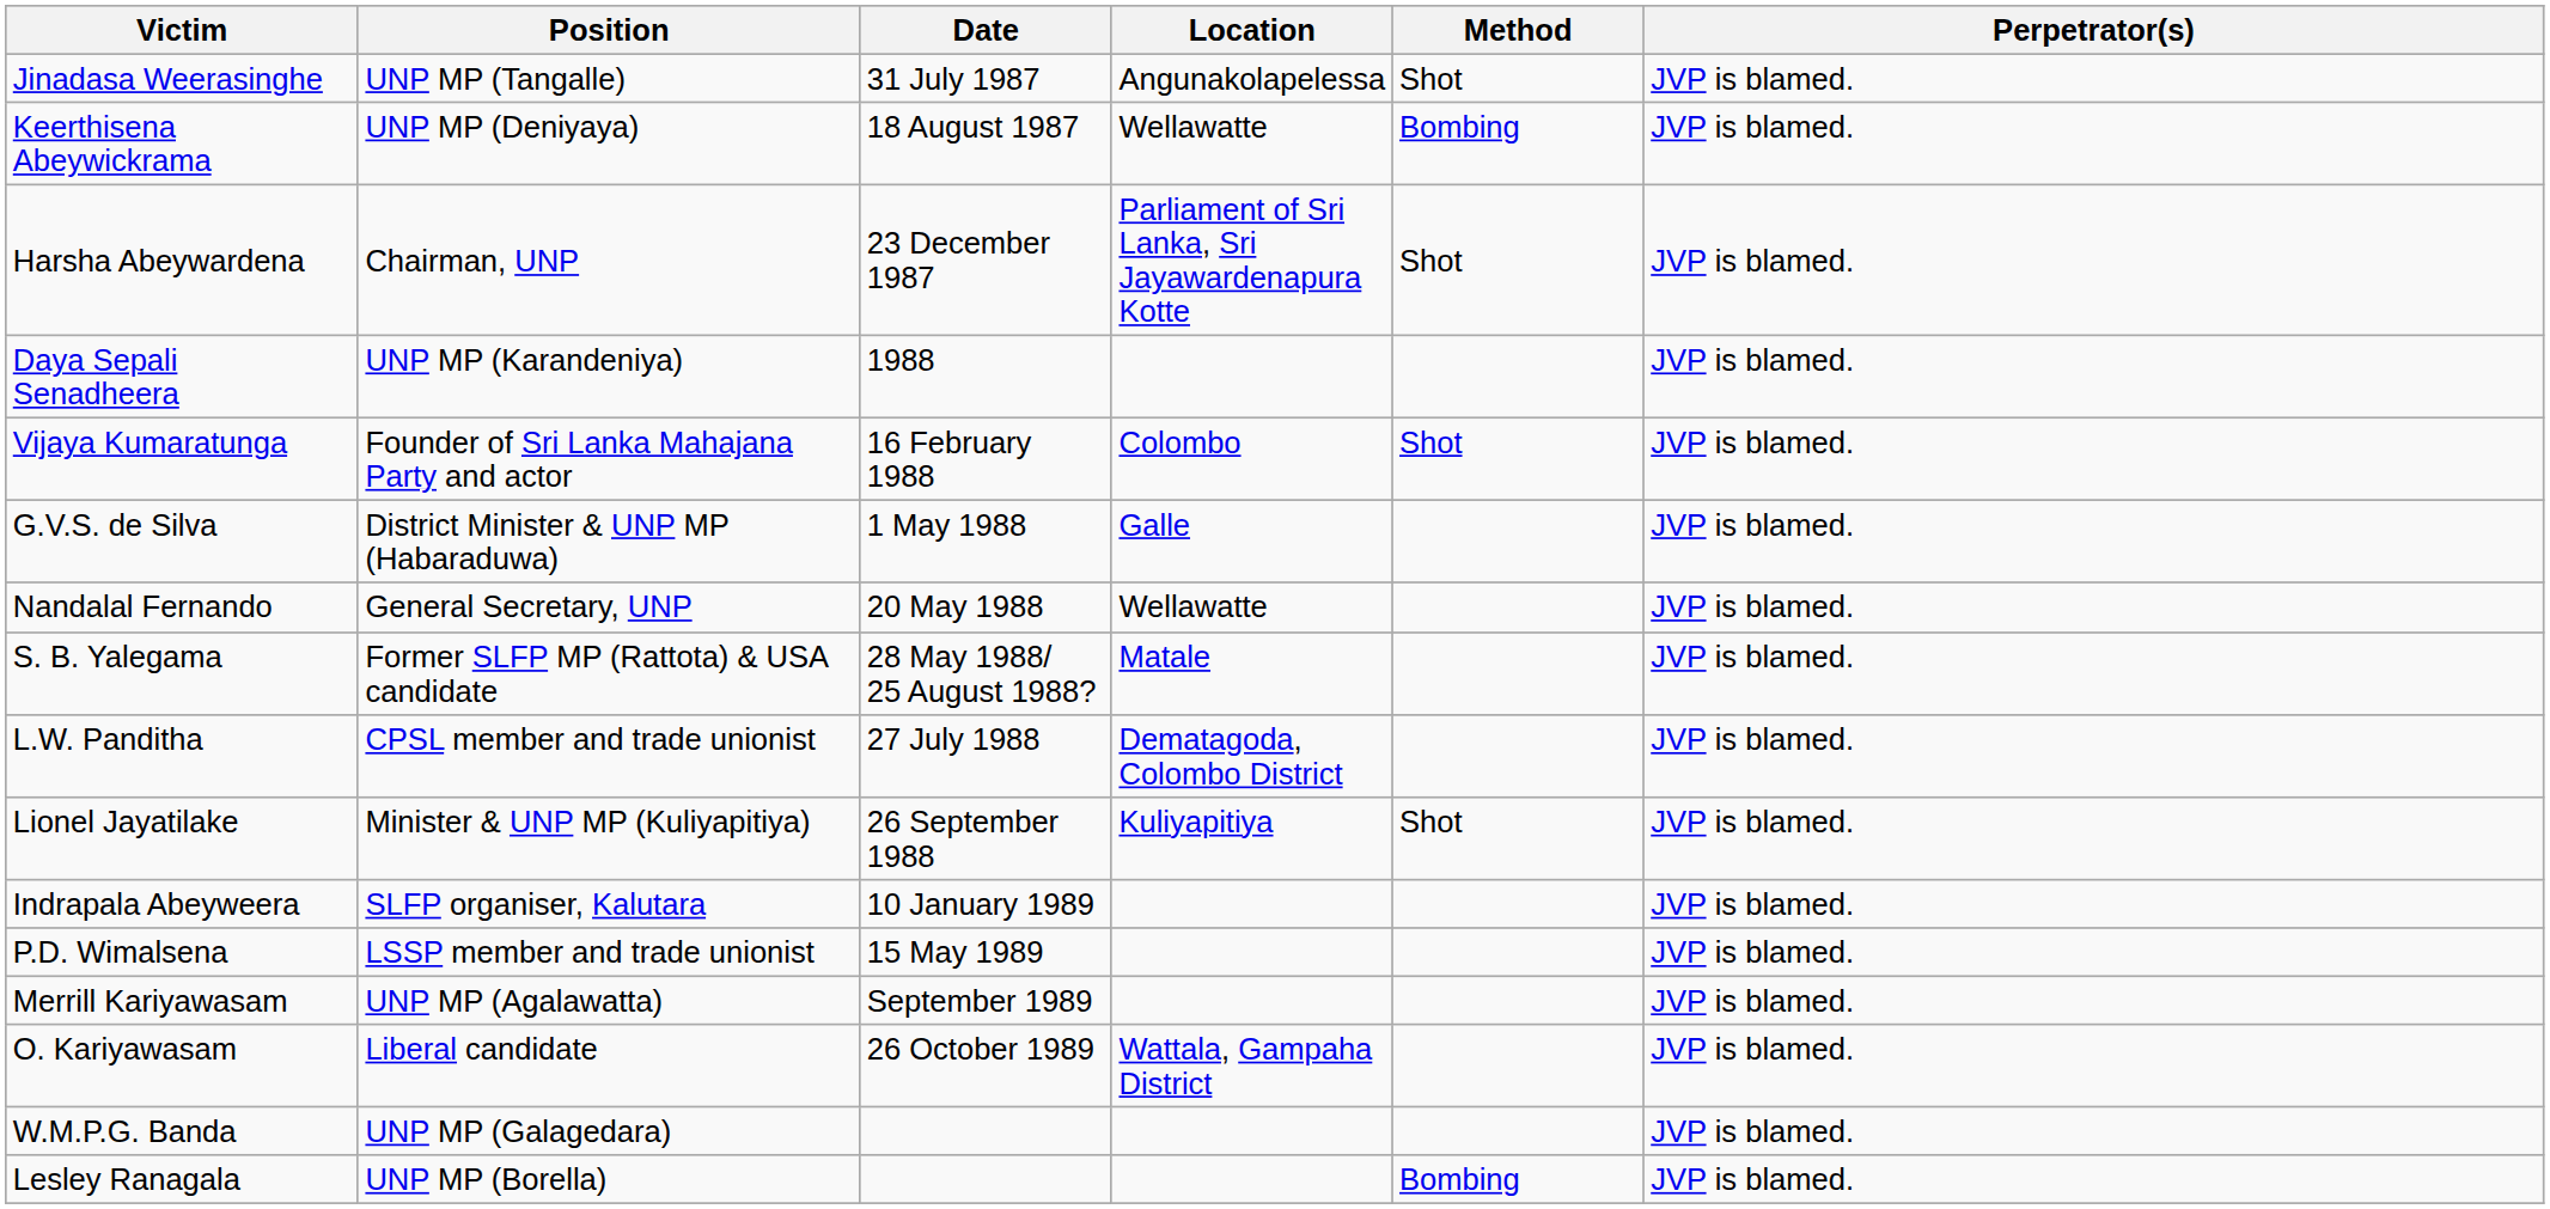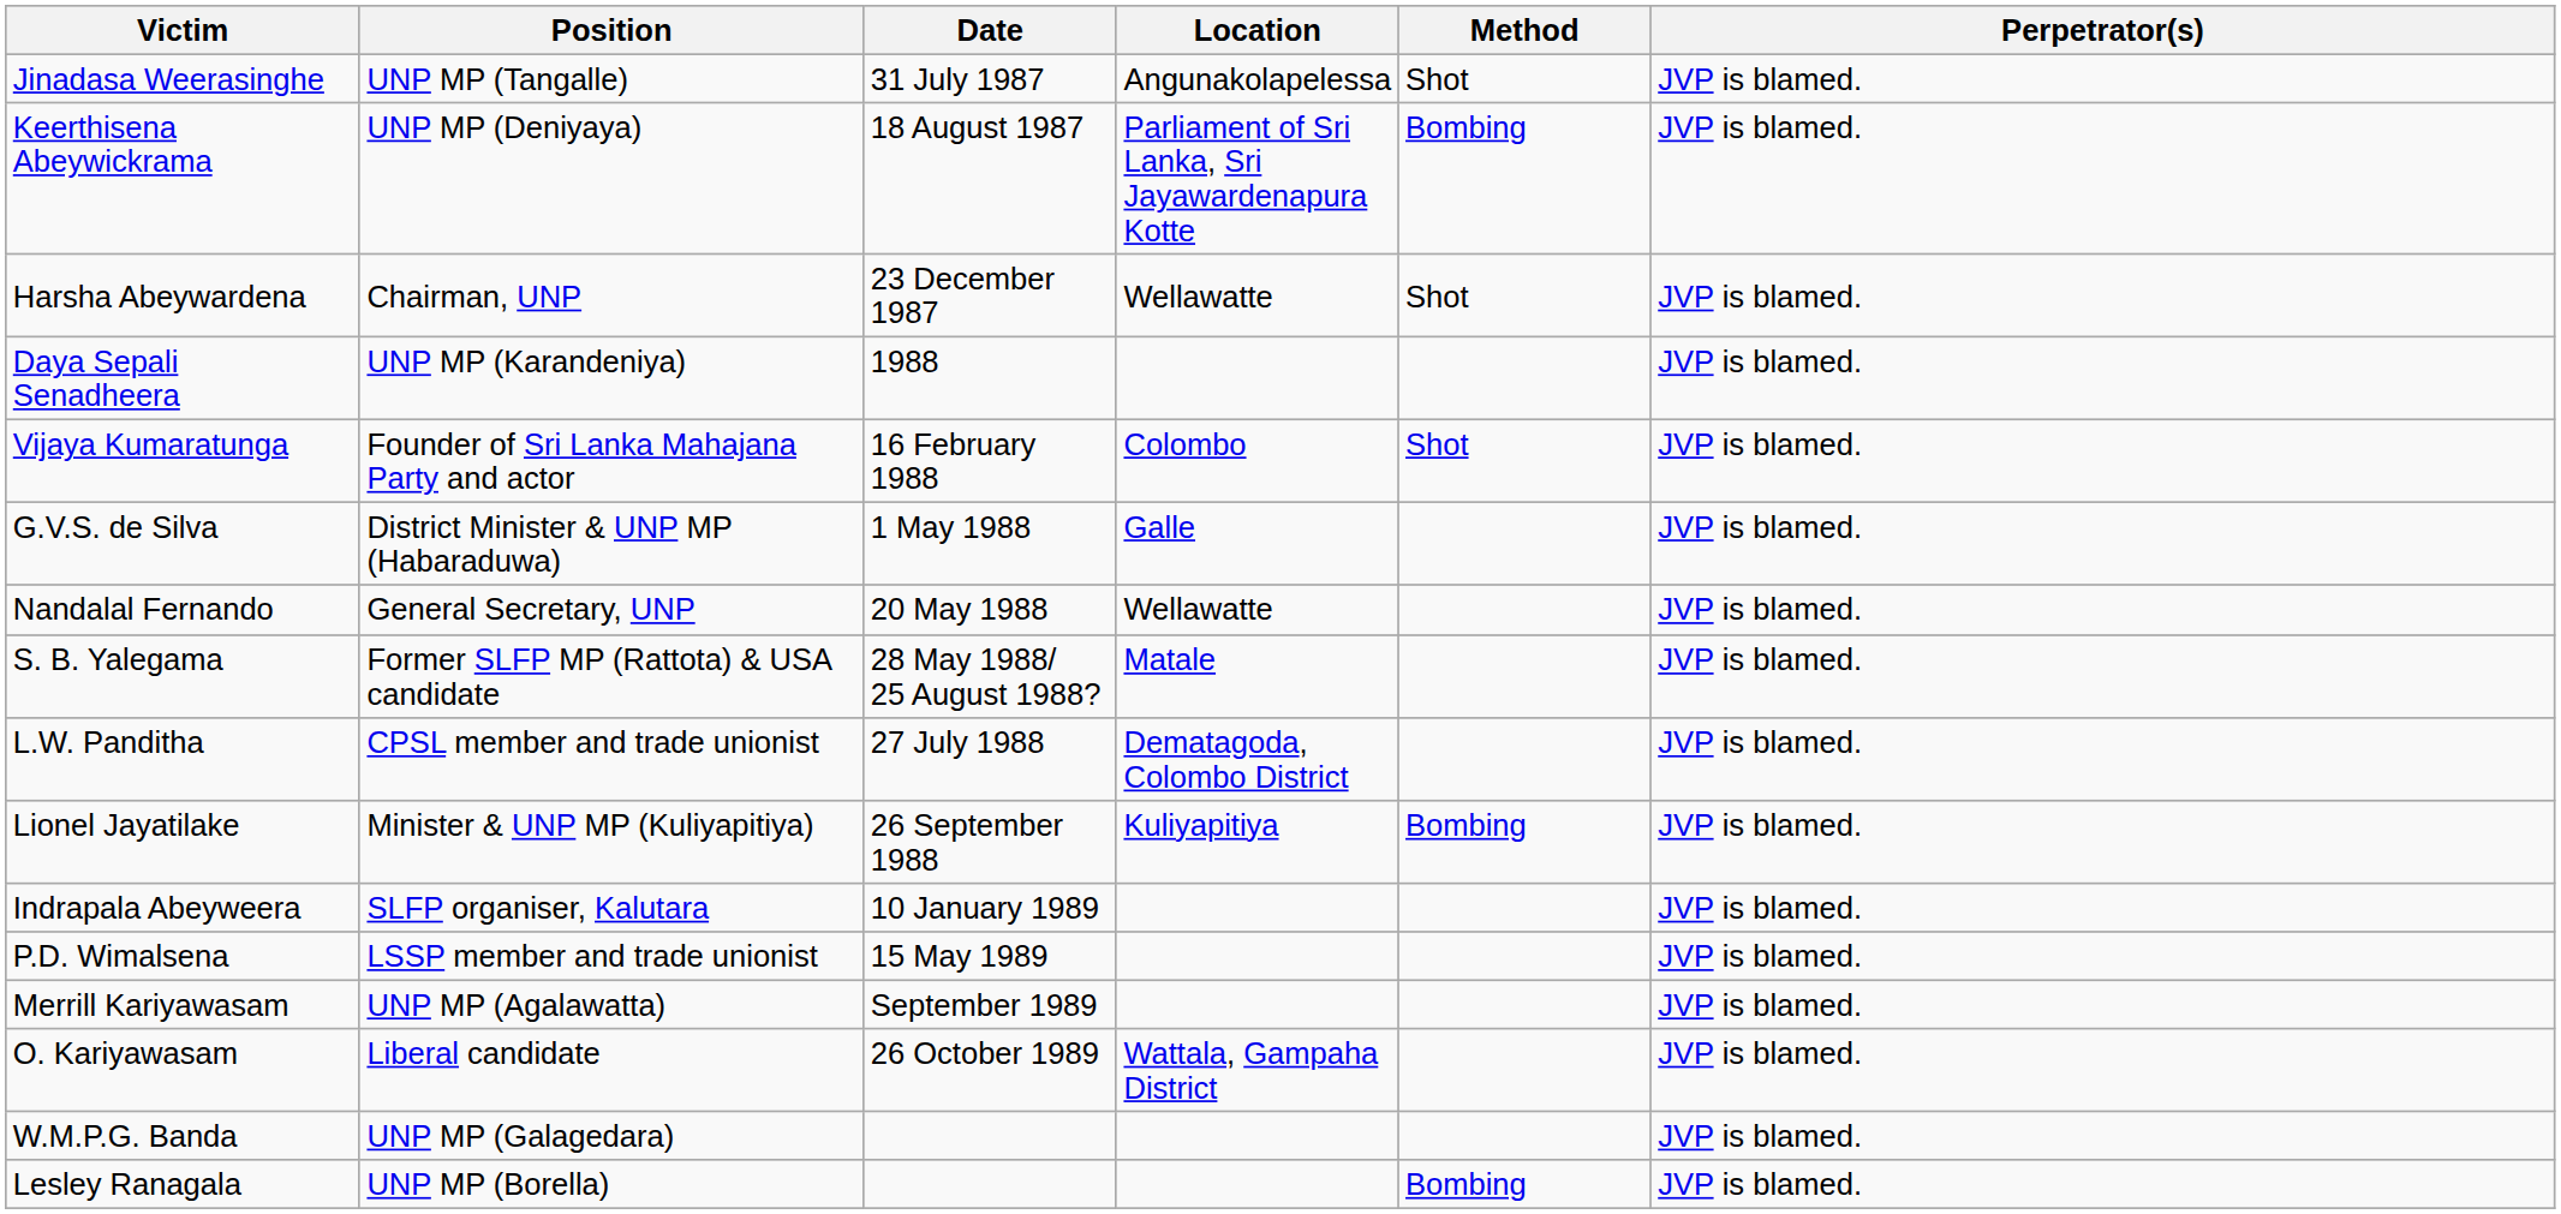Keerthisena Abeywickrama | Location: Wellawatte -> Parliament of Sri Lanka, Sri Jayawardenapura Kotte
Harsha Abeywardena | Location: Parliament of Sri Lanka, Sri Jayawardenapura Kotte -> Wellawatte
Lionel Jayatilake | Method: Shot -> Bombing
